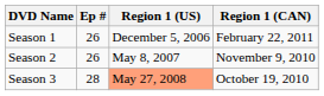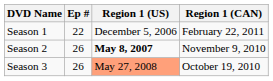Season 1 | Ep #: 26 -> 22
Season 2 | Region 1 (US): normal -> bold
Season 3 | Ep #: 28 -> 26
